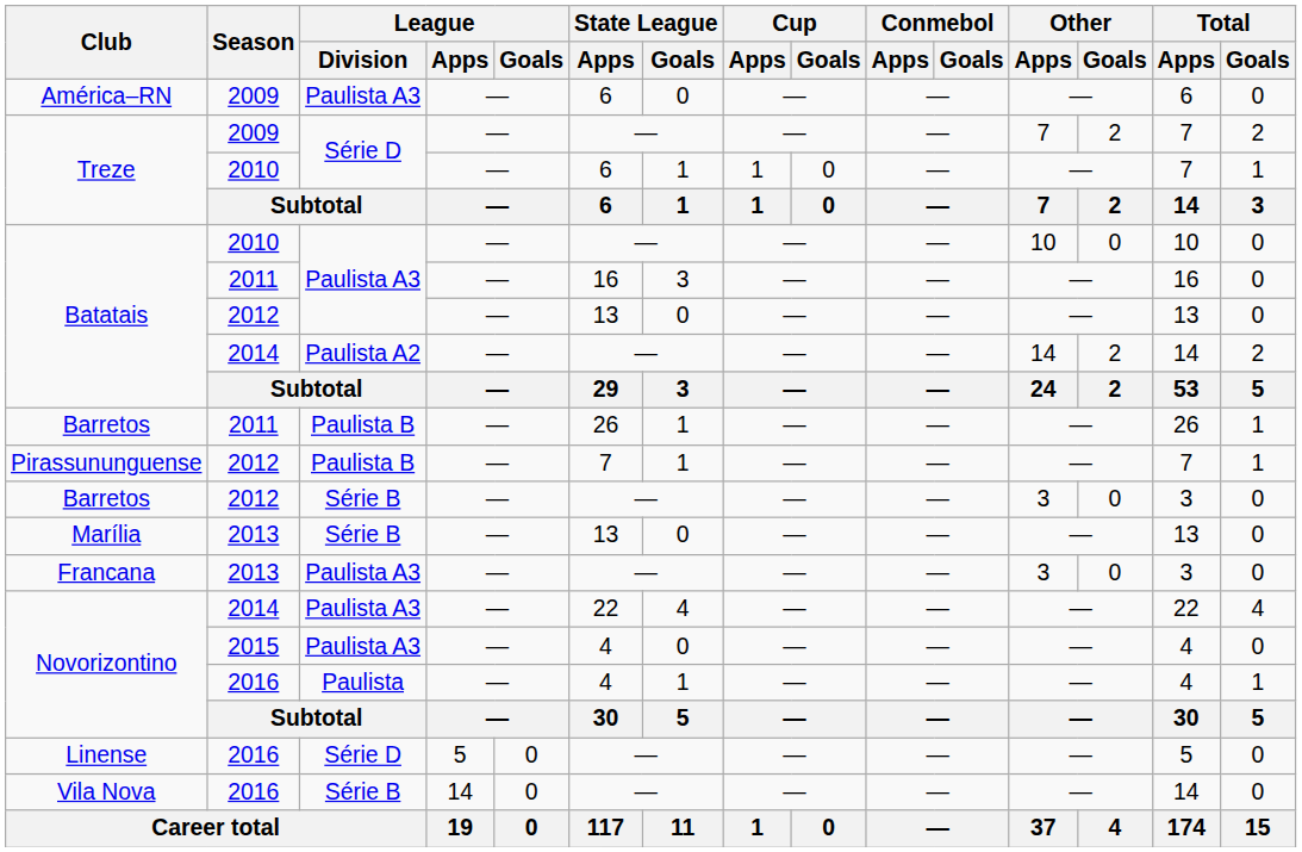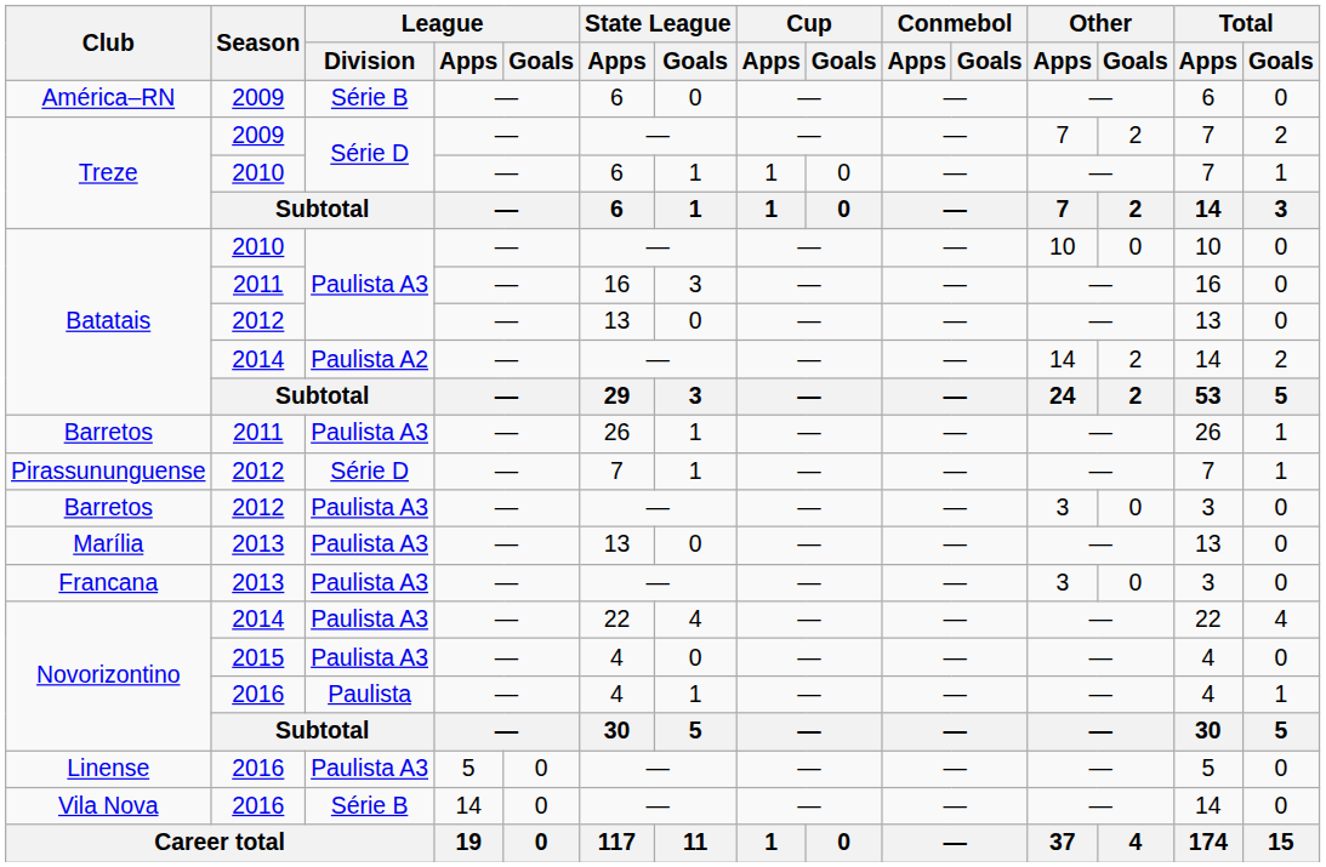América–RN | League / Division: Paulista A3 -> Série B
Barretos / 2011 | League / Division: Paulista B -> Paulista A3
Pirassununguense | League / Division: Paulista B -> Série D
Barretos / 2012 | League / Division: Série B -> Paulista A3
Marília | League / Division: Série B -> Paulista A3
Linense | League / Division: Série D -> Paulista A3
